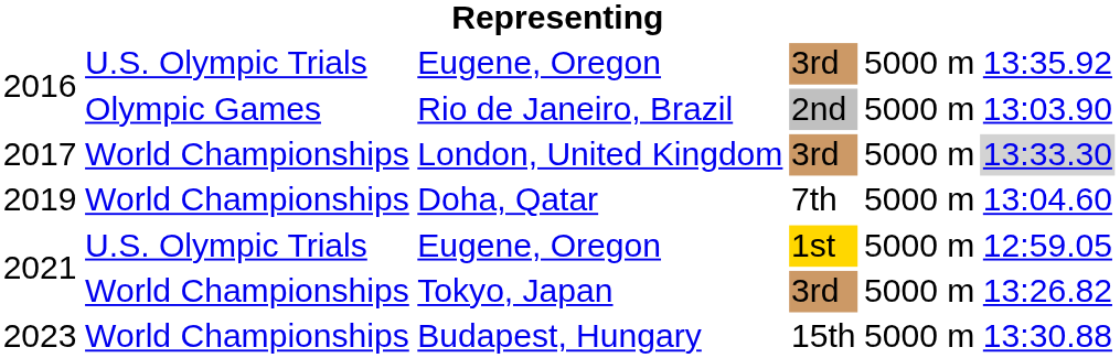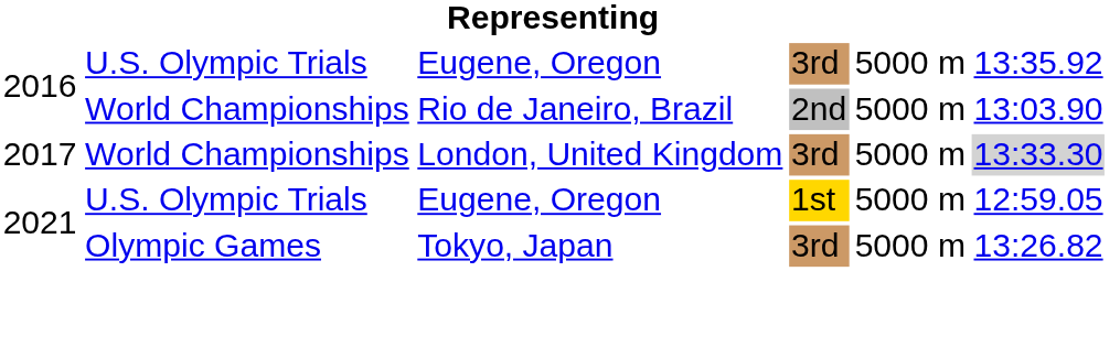Rio de Janeiro, Brazil | column 2: Olympic Games -> World Championships
- row: 2019 | World Championships | Doha, Qatar | 7th | 5000 m | 13:04.60
Tokyo, Japan | column 2: World Championships -> Olympic Games
- row: 2023 | World Championships | Budapest, Hungary | 15th | 5000 m | 13:30.88
